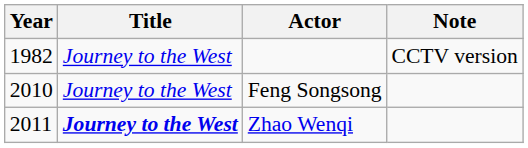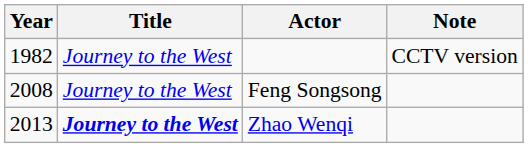Feng Songsong | Year: 2010 -> 2008
Zhao Wenqi | Year: 2011 -> 2013
